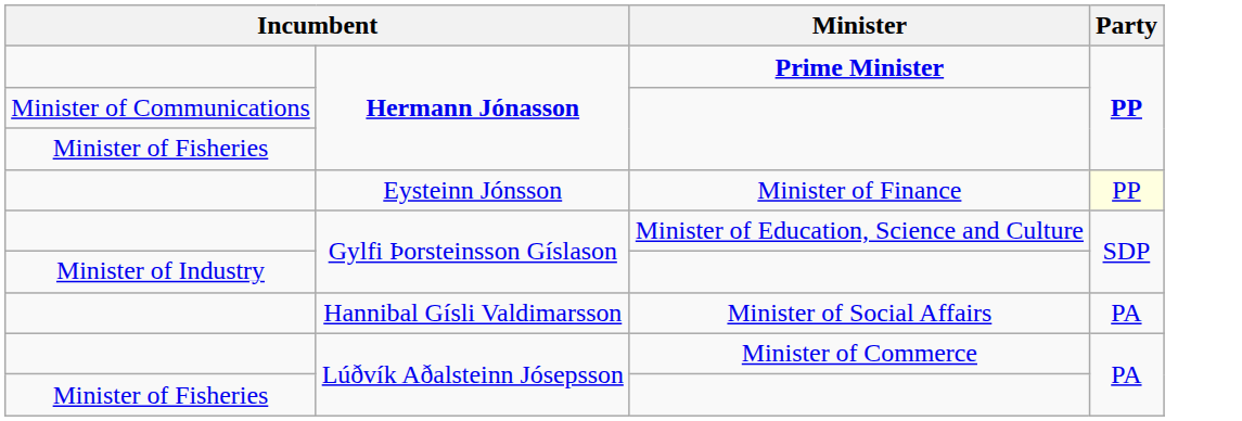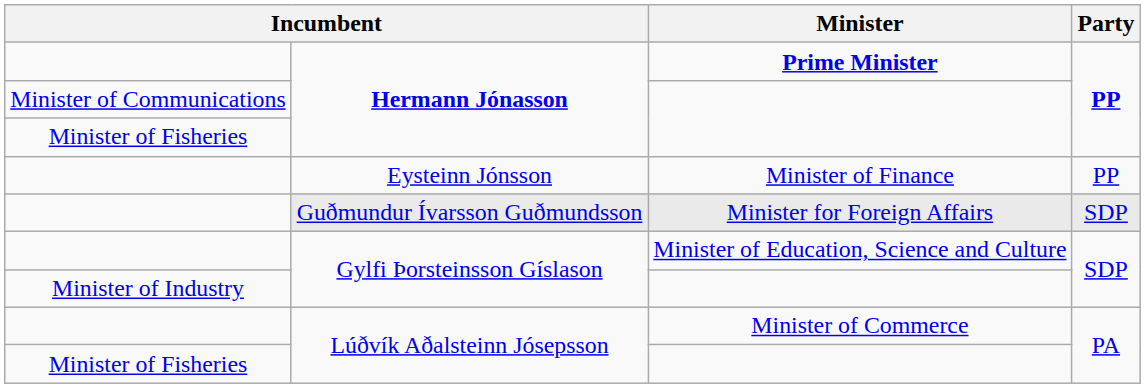Minister of Finance | Party: lightyellow background -> no background
+ row: Guðmundur Ívarsson Guðmundsson | Minister for Foreign Affairs | SDP
- row: Hannibal Gísli Valdimarsson | Minister of Social Affairs | PA
